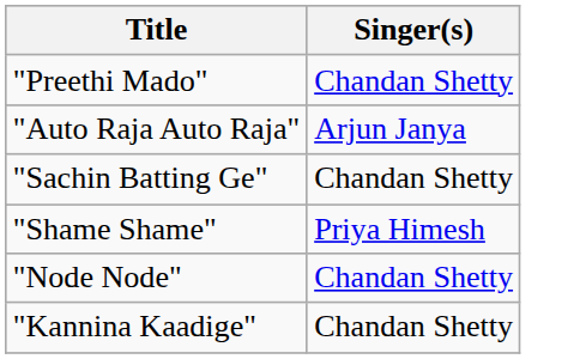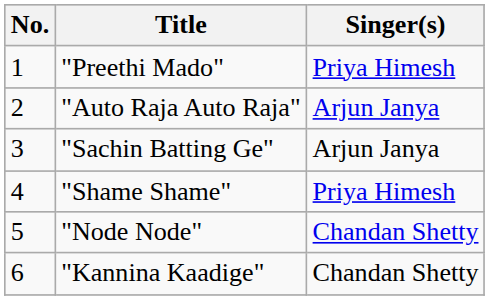+ column: No. | 1 | 2 | 3 | 4 | 5 | 6
"Preethi Mado" | Singer(s): Chandan Shetty -> Priya Himesh
"Sachin Batting Ge" | Singer(s): Chandan Shetty -> Arjun Janya
